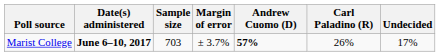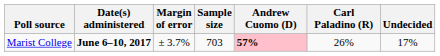columns swapped: Sample size <-> Margin of error
Marist College | Andrew Cuomo (D): no background -> pink background
